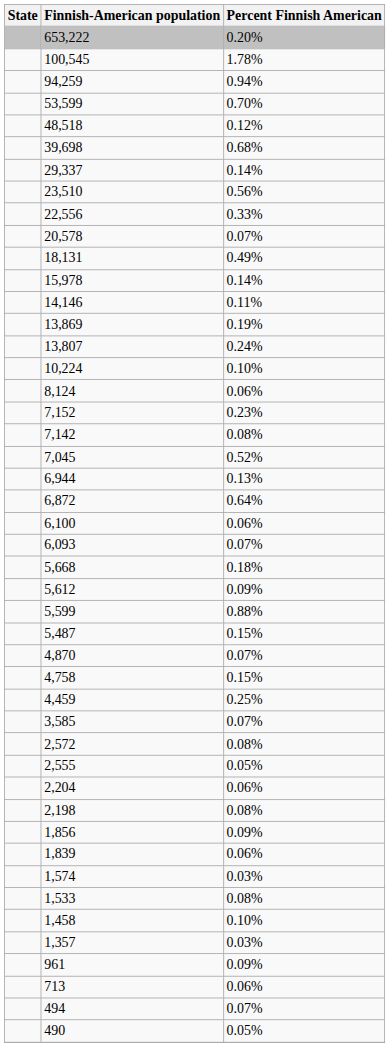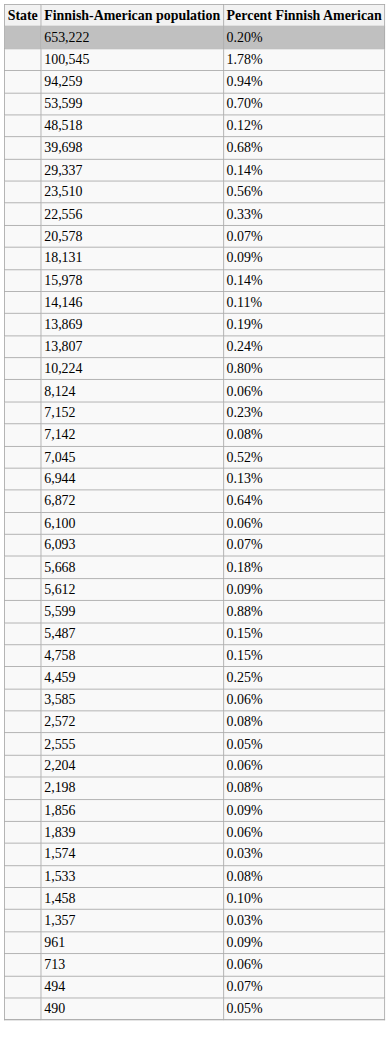18,131 | Percent Finnish American: 0.49% -> 0.09%
10,224 | Percent Finnish American: 0.10% -> 0.80%
- row: 4,870 | 0.07%
3,585 | Percent Finnish American: 0.07% -> 0.06%
